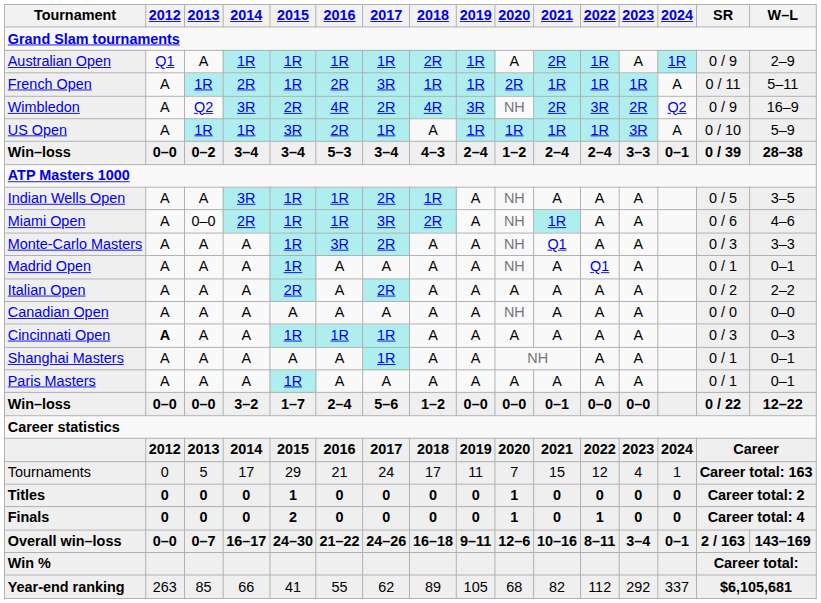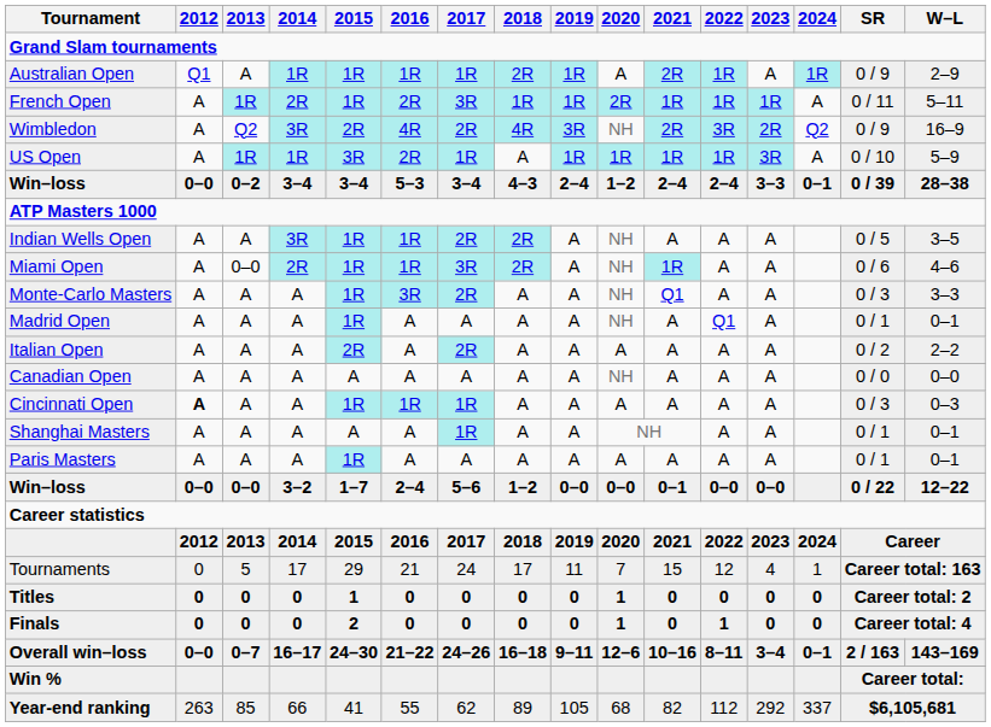Indian Wells Open | 2018: 1R -> 2R
